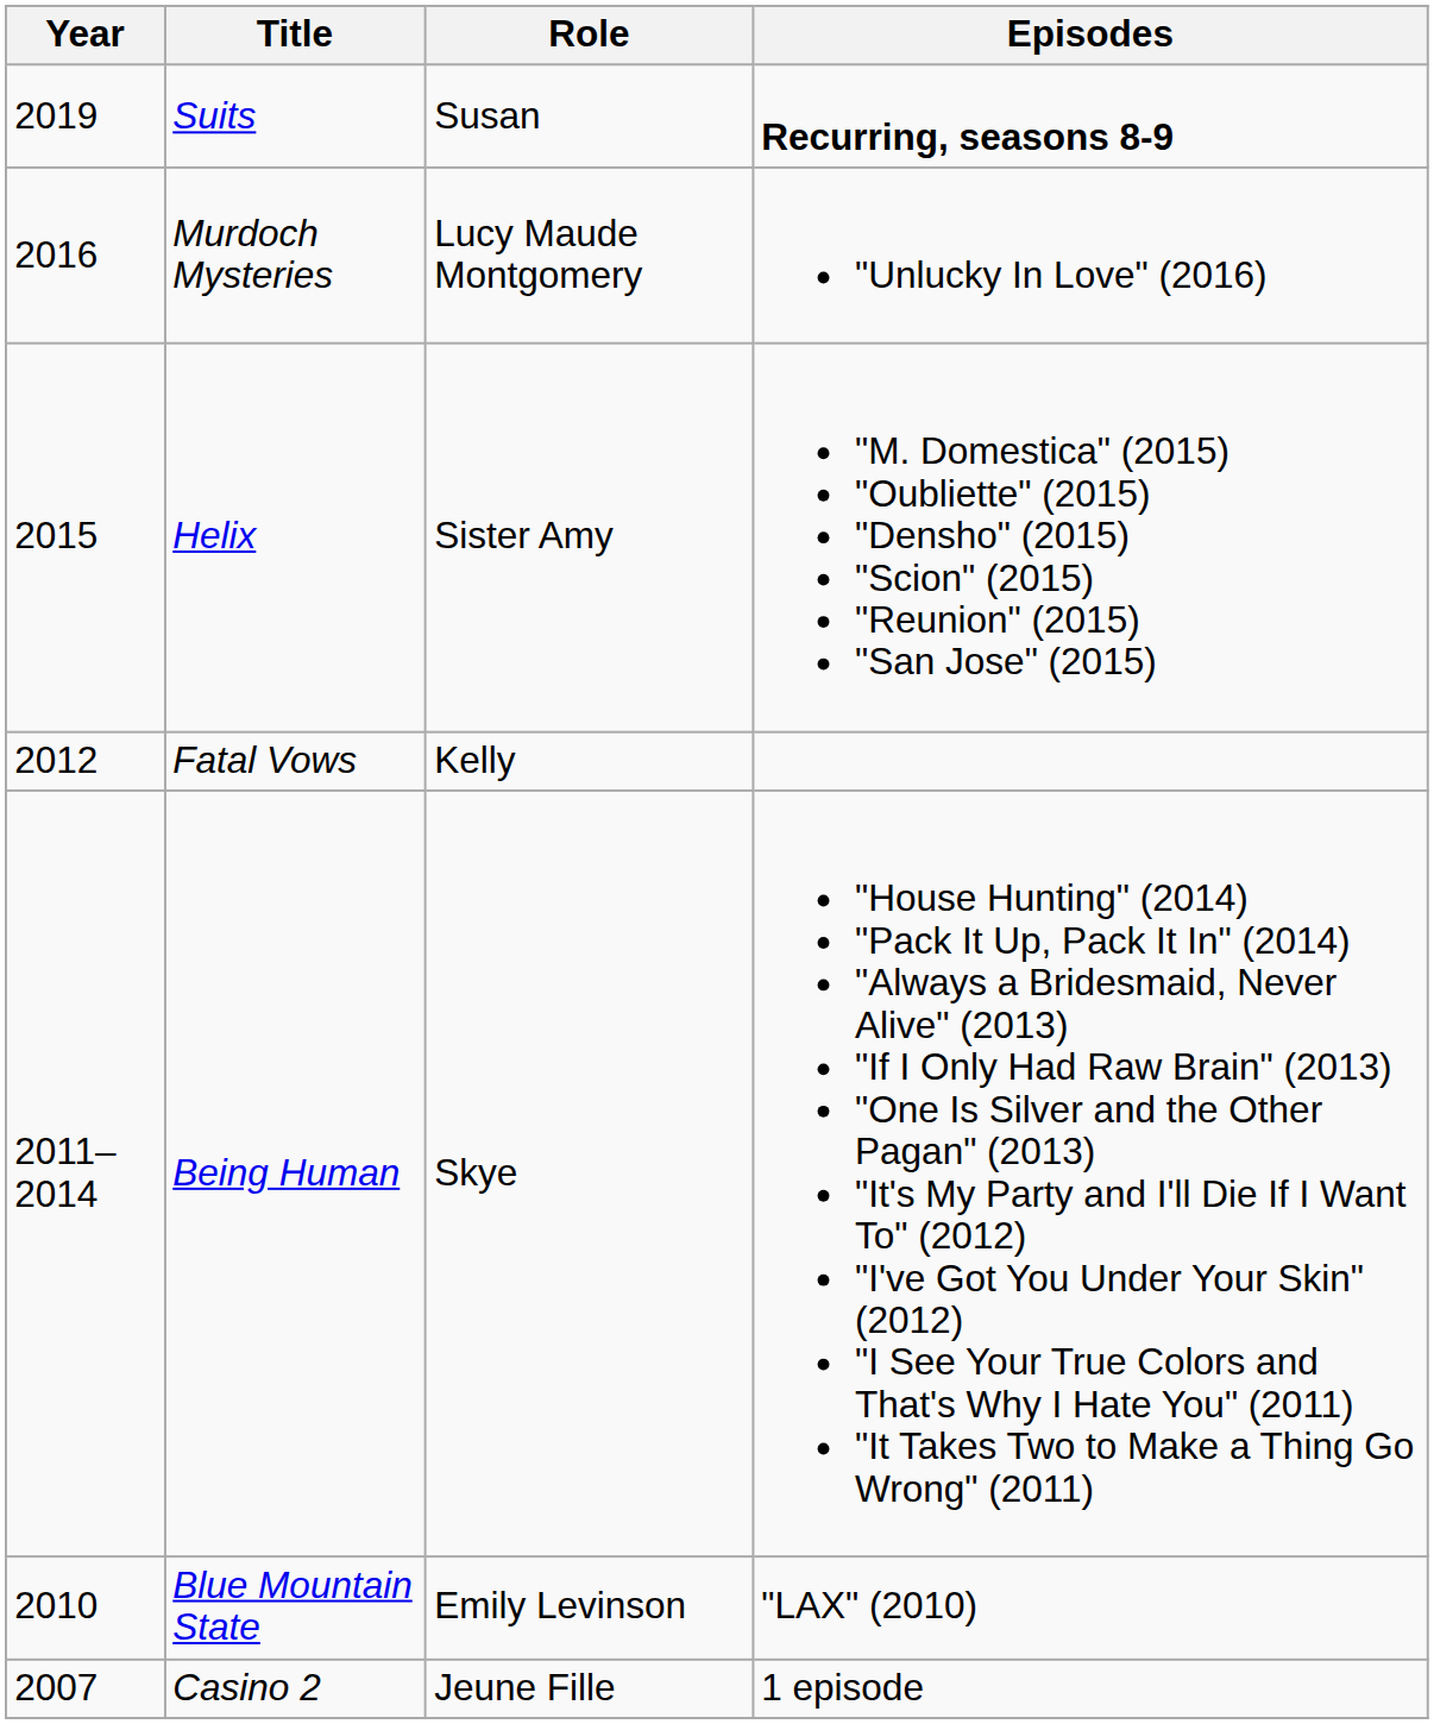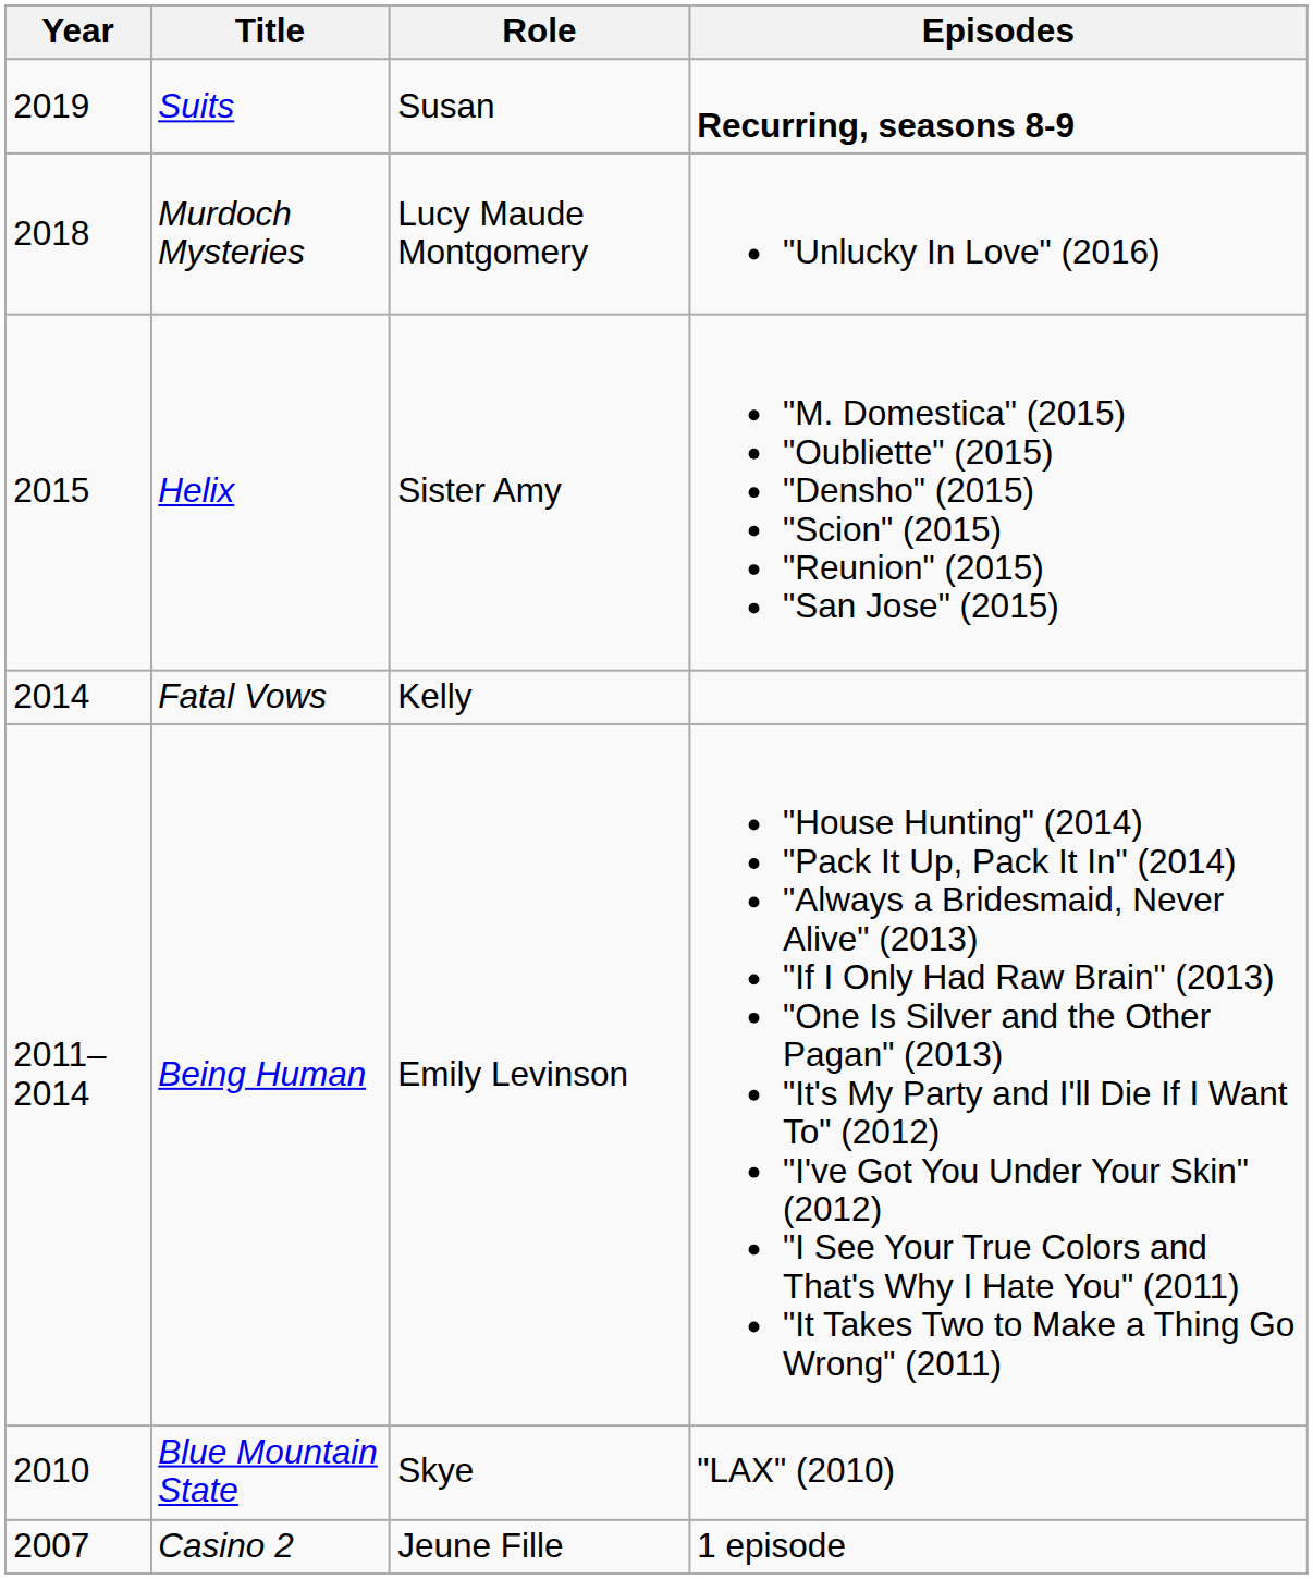Murdoch Mysteries | Year: 2016 -> 2018
Fatal Vows | Year: 2012 -> 2014
Being Human | Role: Skye -> Emily Levinson
Blue Mountain State | Role: Emily Levinson -> Skye
